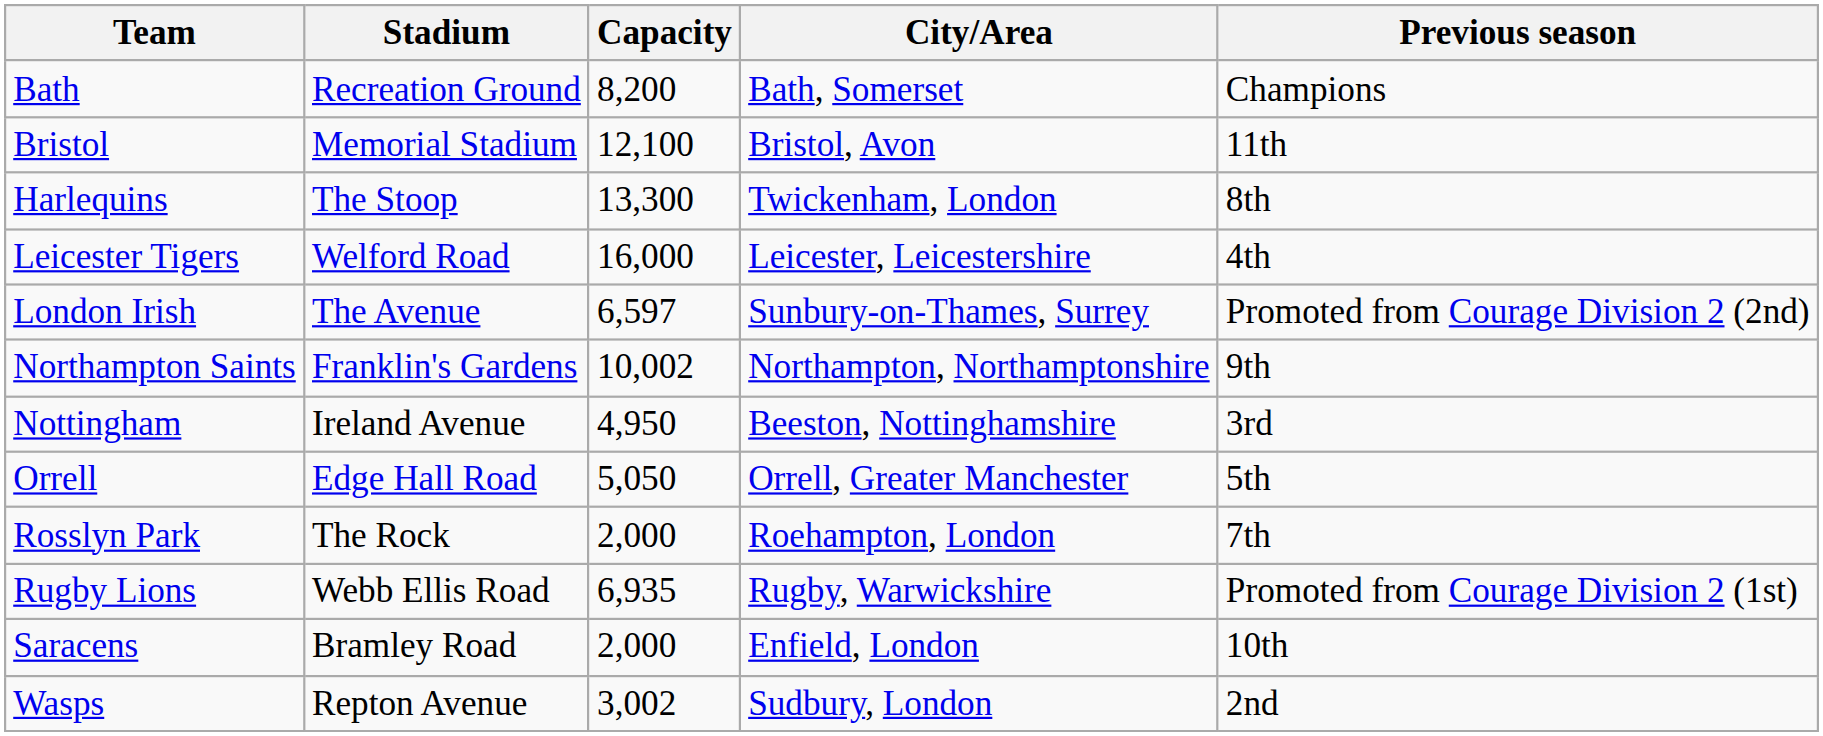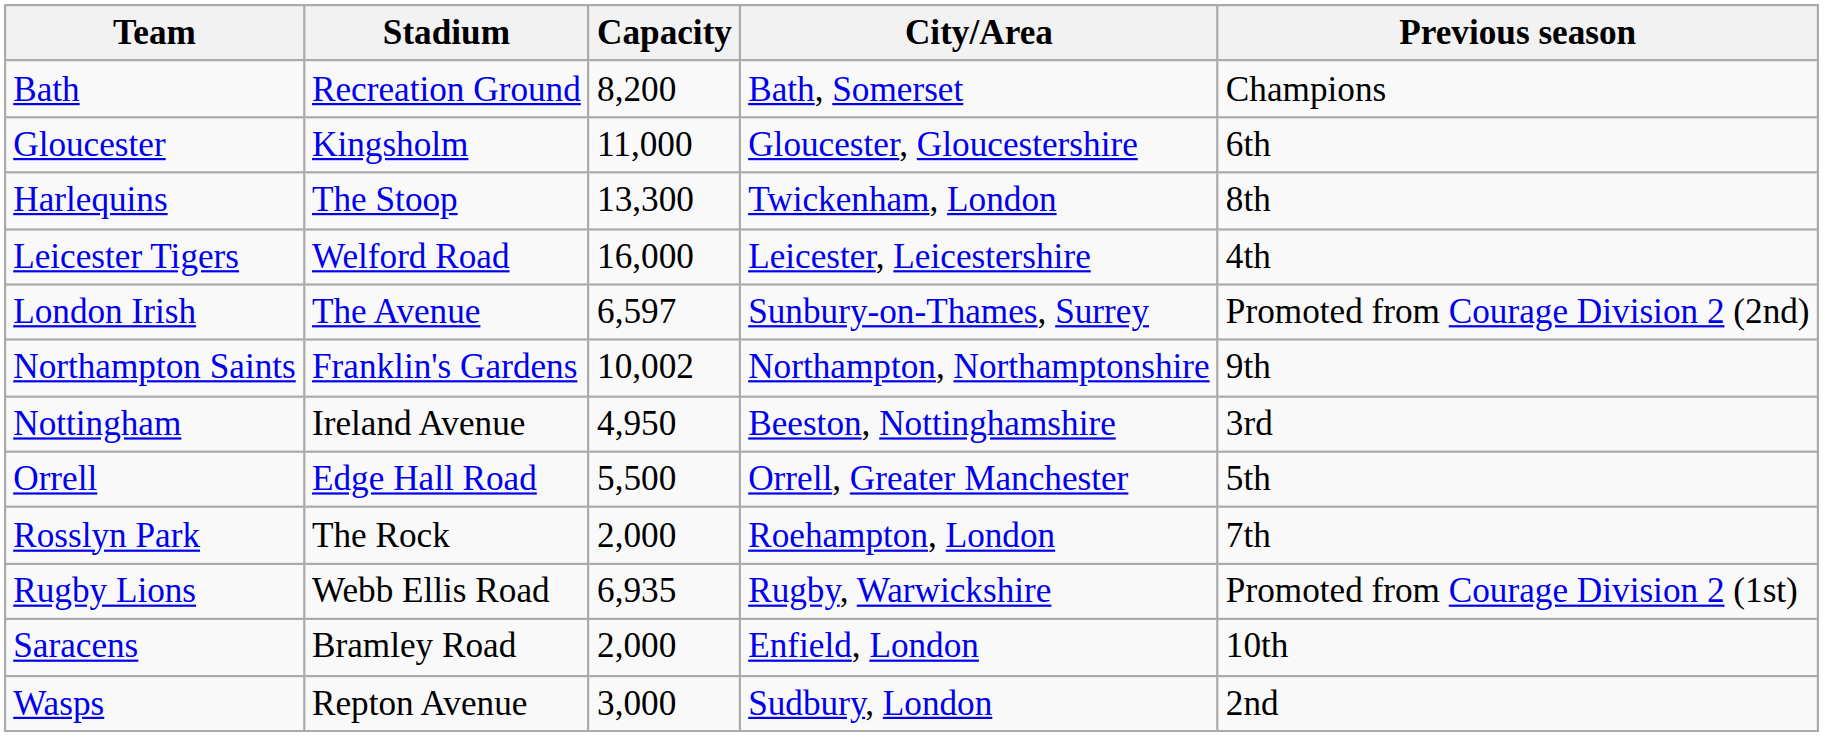- row: Bristol | Memorial Stadium | 12,100 | Bristol, Avon | 11th
+ row: Gloucester | Kingsholm | 11,000 | Gloucester, Gloucestershire | 6th
Orrell | Capacity: 5,050 -> 5,500
Wasps | Capacity: 3,002 -> 3,000
